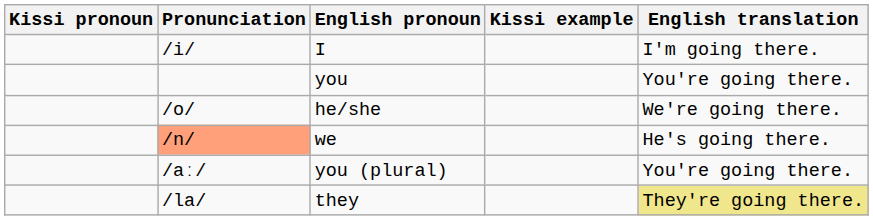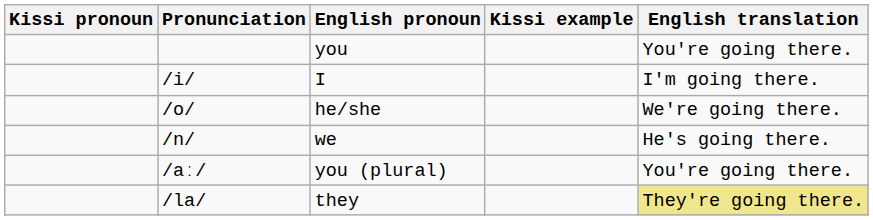rows swapped: I <-> you
we | Pronunciation: lightsalmon background -> no background
